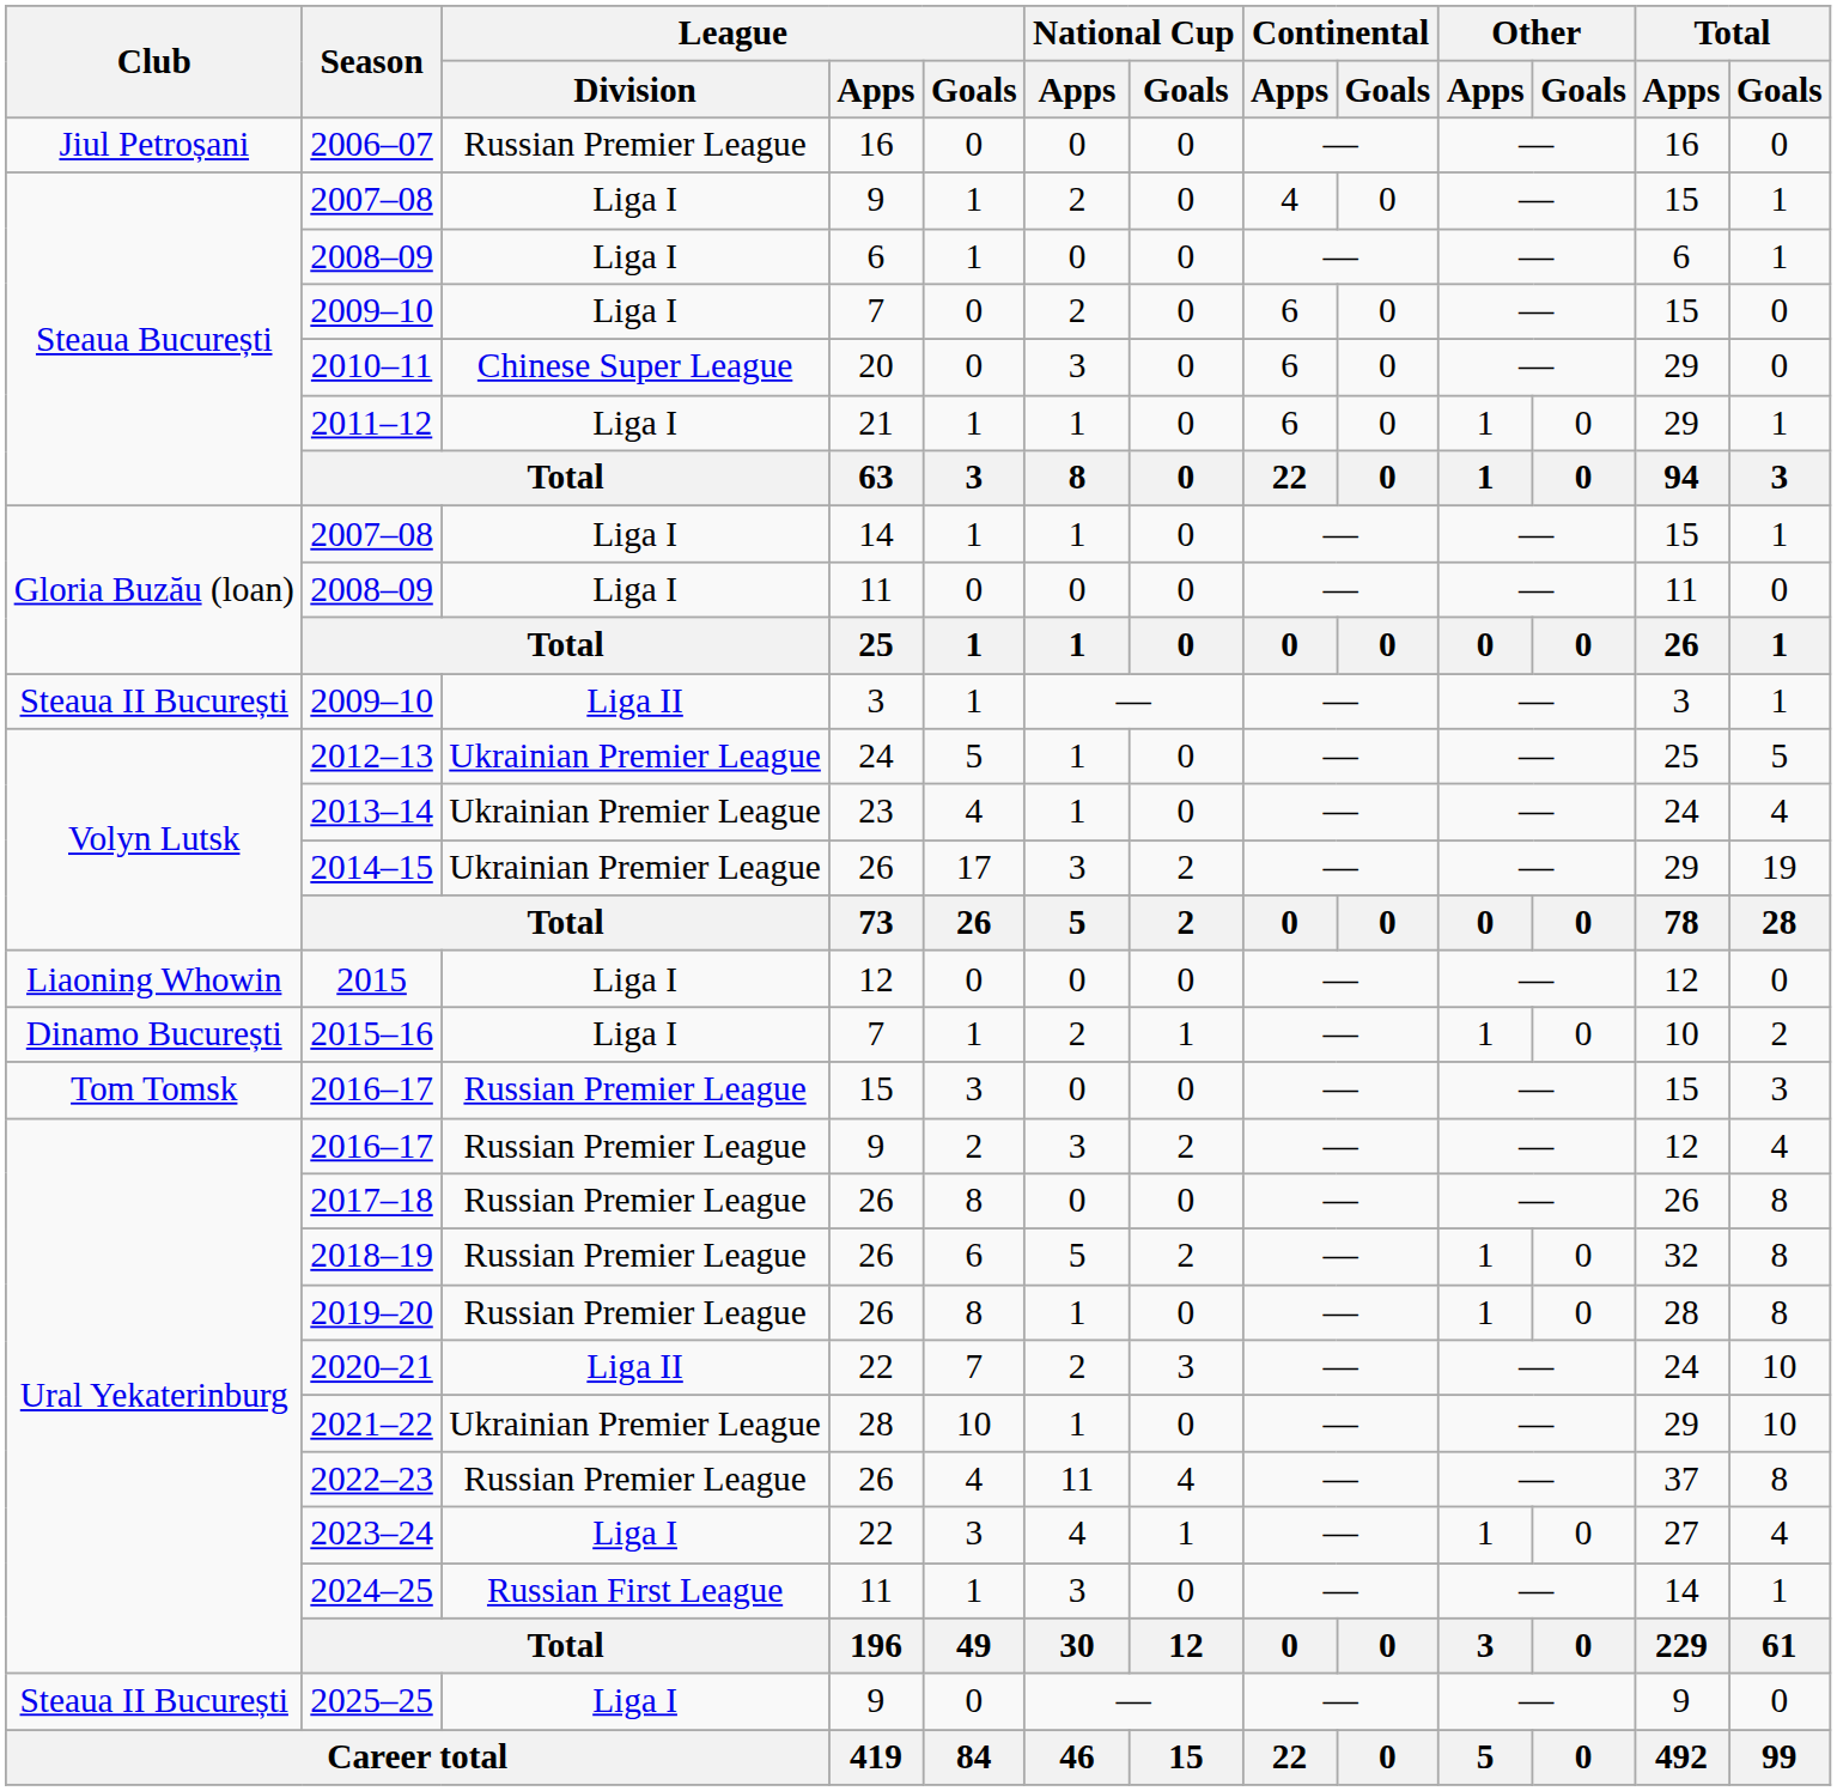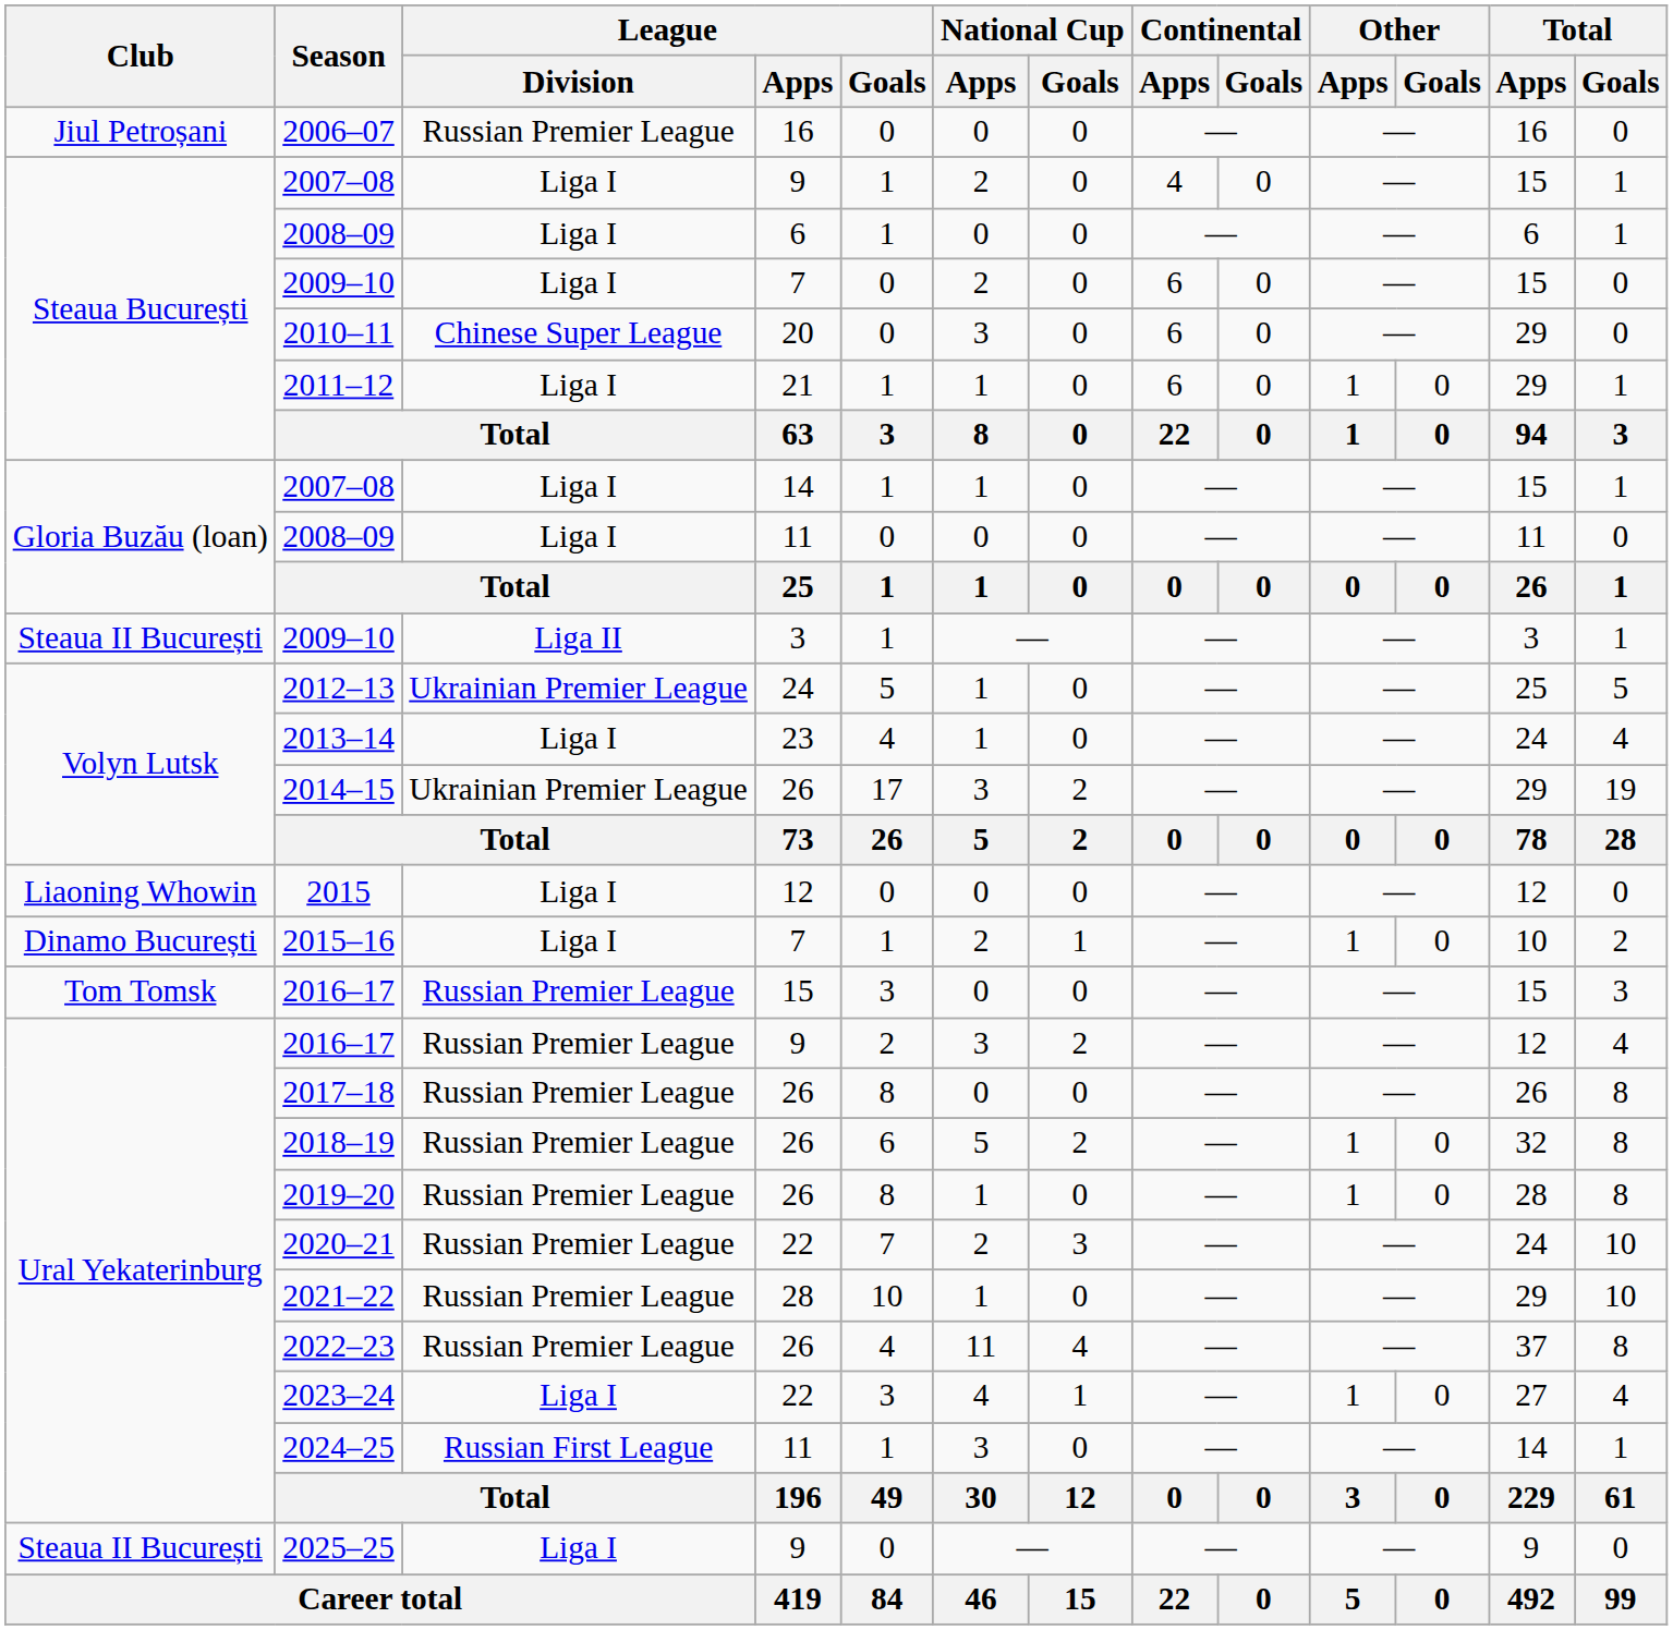2013–14 | League / Division: Ukrainian Premier League -> Liga I
2020–21 | League / Division: Liga II -> Russian Premier League
2021–22 | League / Division: Ukrainian Premier League -> Russian Premier League
